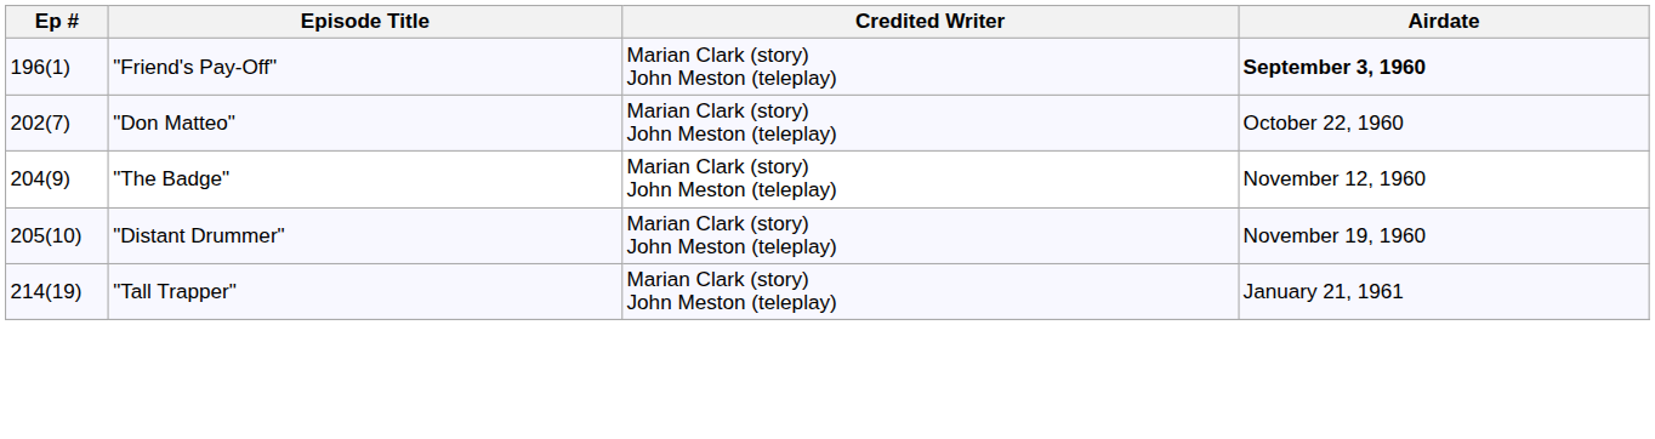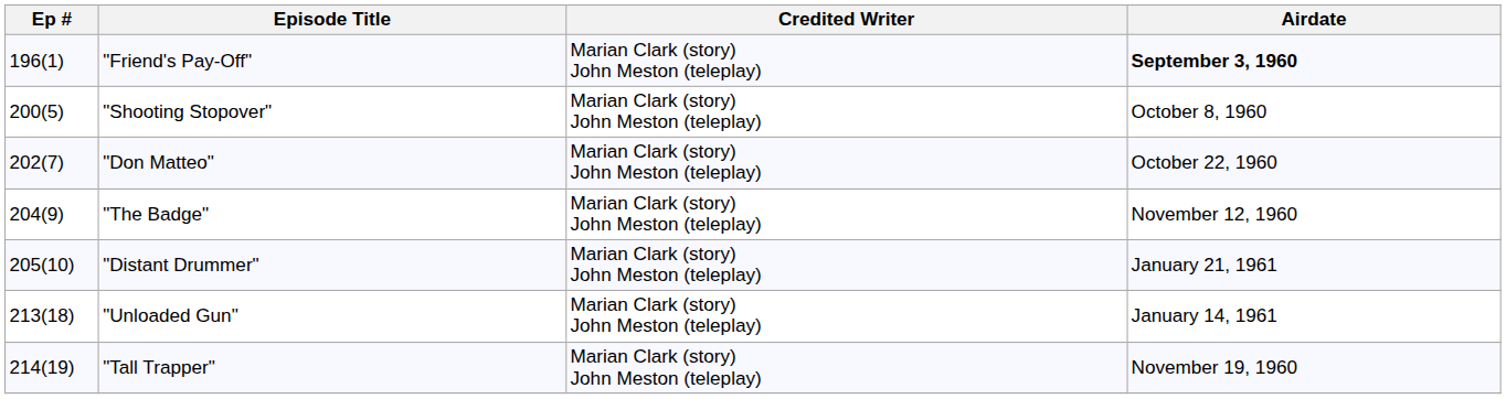+ row: 200(5) | "Shooting Stopover" | Marian Clark (story) John Meston (teleplay) | October 8, 1960
"Distant Drummer" | Airdate: November 19, 1960 -> January 21, 1961
+ row: 213(18) | "Unloaded Gun" | Marian Clark (story) John Meston (teleplay) | January 14, 1961
"Tall Trapper" | Airdate: January 21, 1961 -> November 19, 1960
